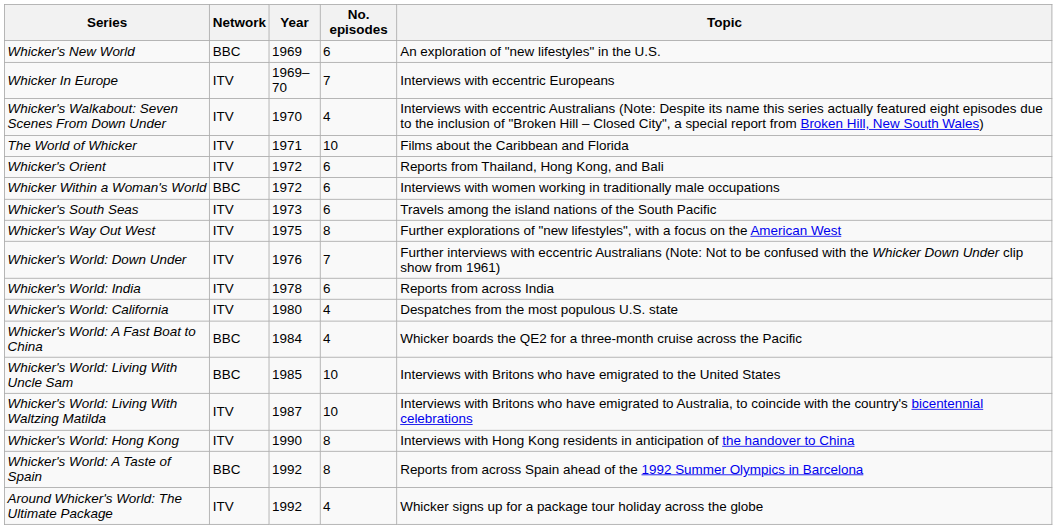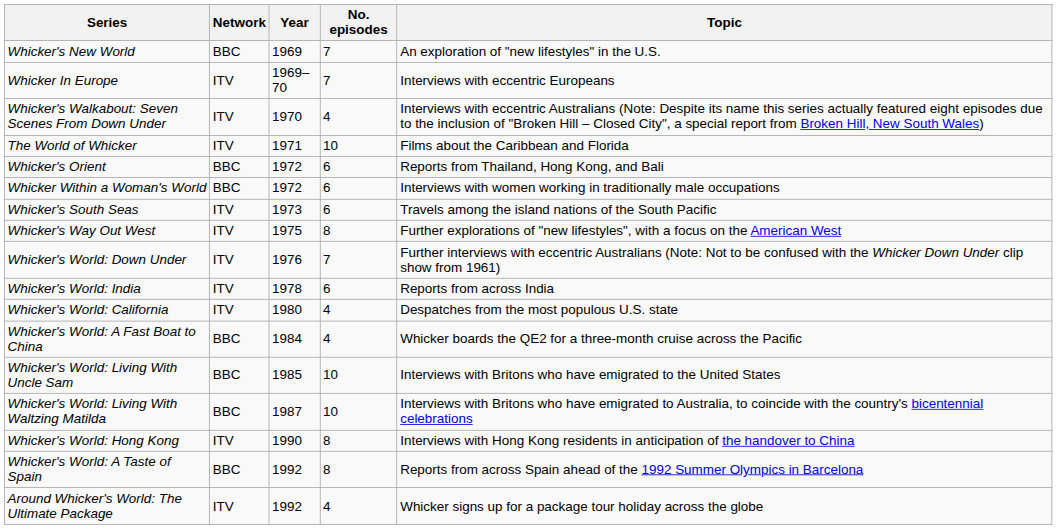Whicker's New World | No. episodes: 6 -> 7
Whicker's Orient | Network: ITV -> BBC
Whicker's World: Living With Waltzing Matilda | Network: ITV -> BBC
